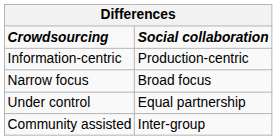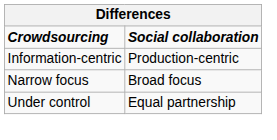- row: Community assisted | Inter-group
